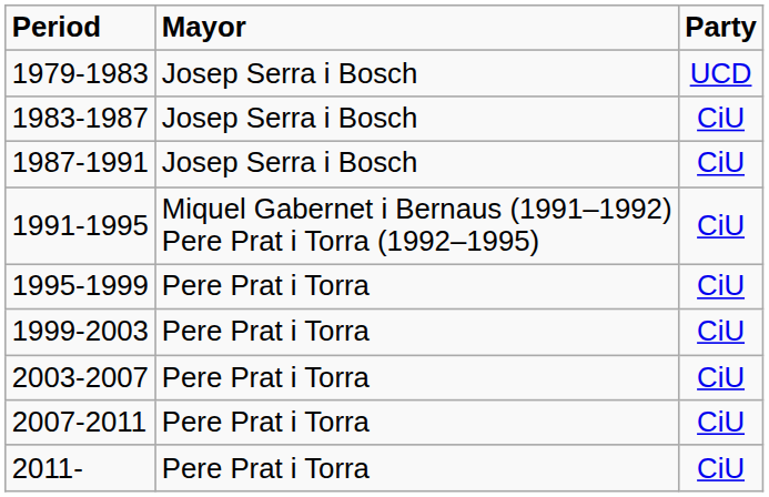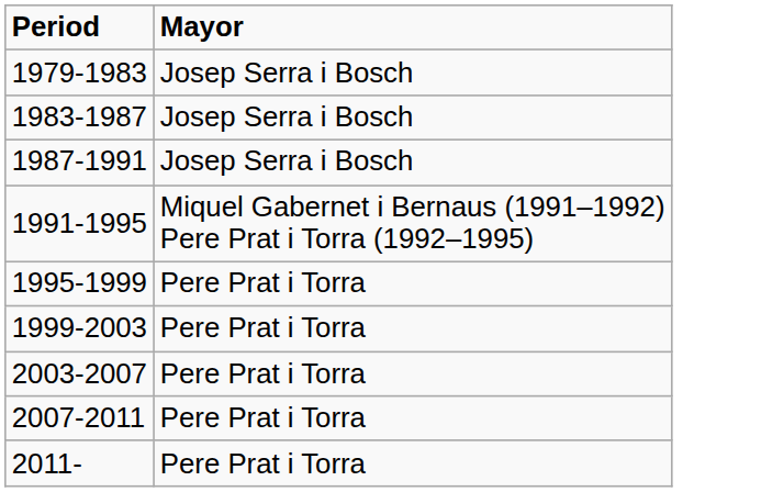- column: Party | UCD | CiU | CiU | CiU | CiU | CiU | CiU | CiU | CiU
